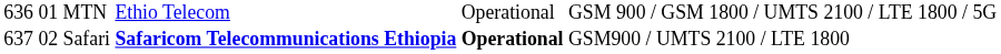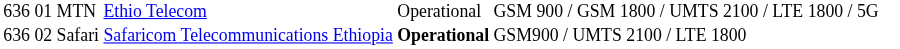Safari | column 1: 637 -> 636
Safari | column 4: bold -> normal
